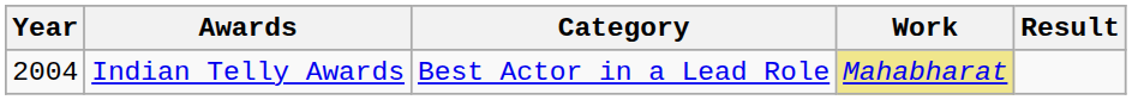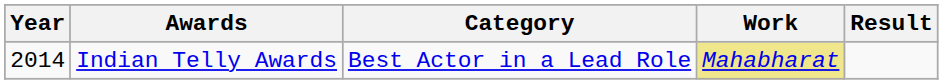Indian Telly Awards | Year: 2004 -> 2014
